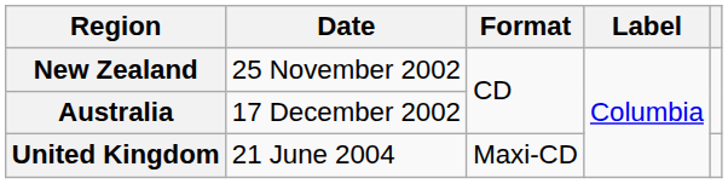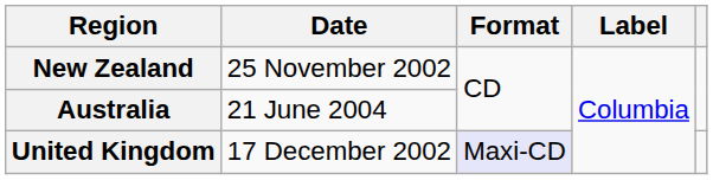Australia | Date: 17 December 2002 -> 21 June 2004
United Kingdom | Date: 21 June 2004 -> 17 December 2002
United Kingdom | Format: no background -> lavender background
